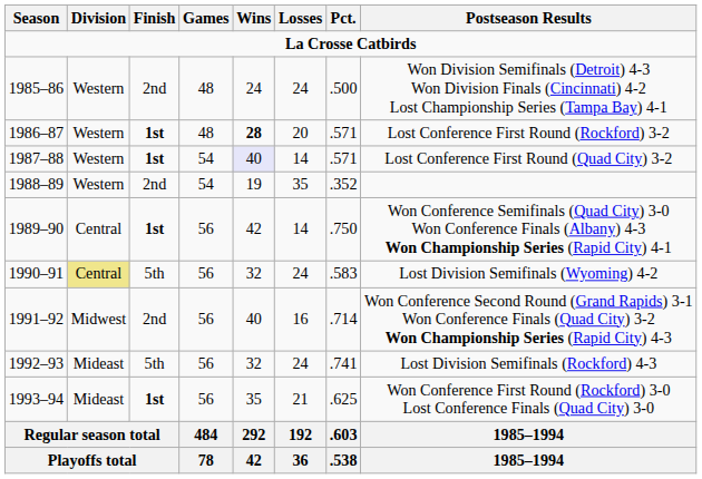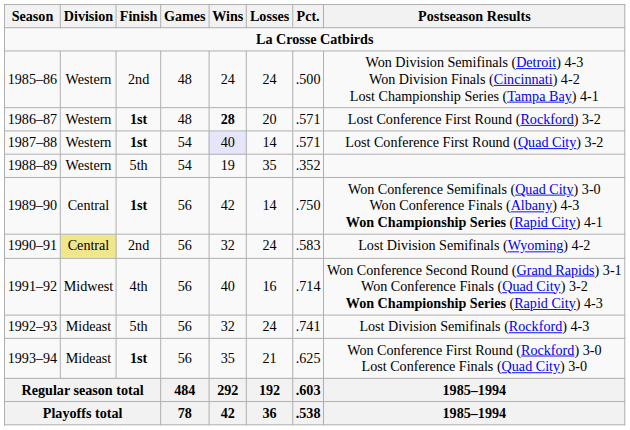1988–89 | Finish: 2nd -> 5th
1990–91 | Finish: 5th -> 2nd
1991–92 | Finish: 2nd -> 4th
